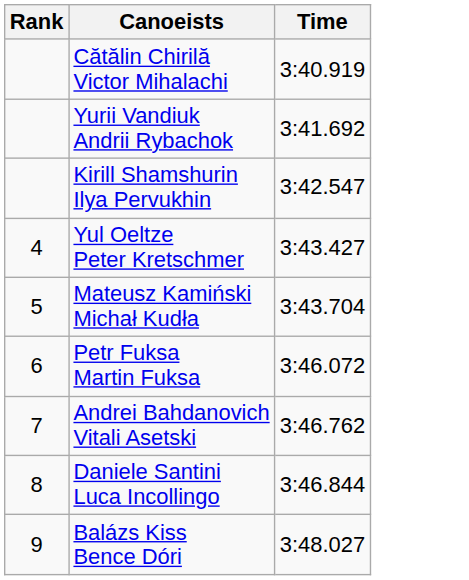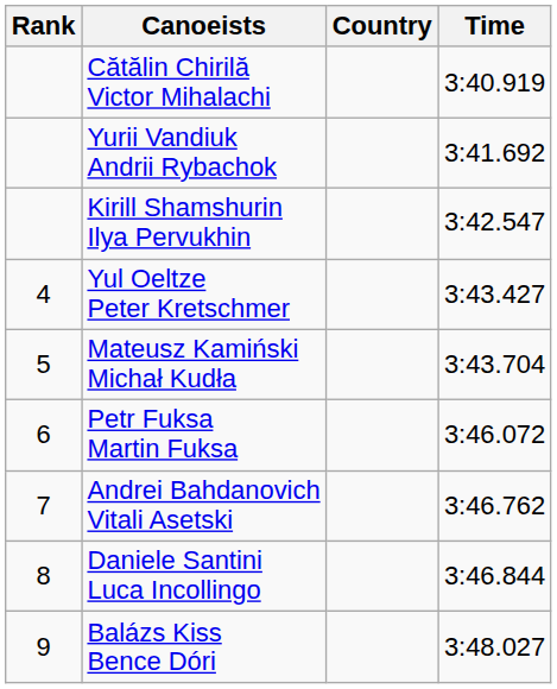+ column: Country
